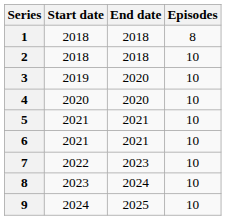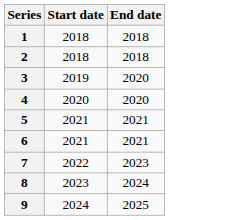- column: Episodes | 8 | 10 | 10 | 10 | 10 | 10 | 10 | 10 | 10
